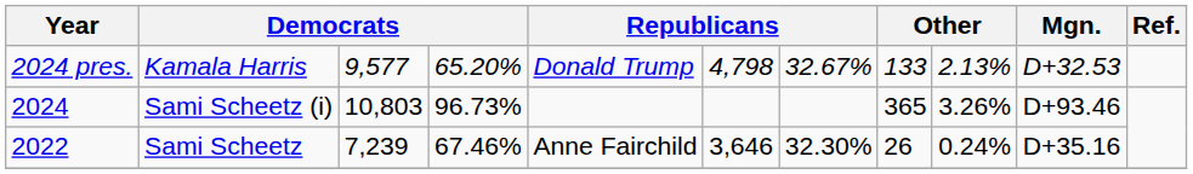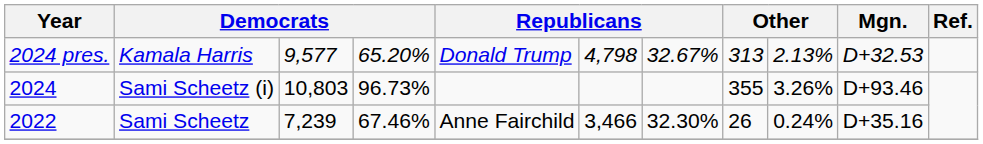Kamala Harris | column 8: 133 -> 313
Sami Scheetz (i) | column 8: 365 -> 355
Sami Scheetz | column 6: 3,646 -> 3,466
